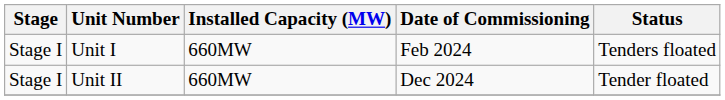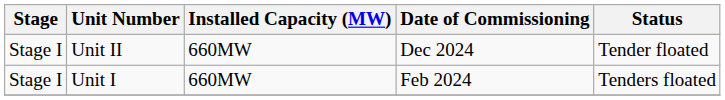rows swapped: Unit I <-> Unit II
